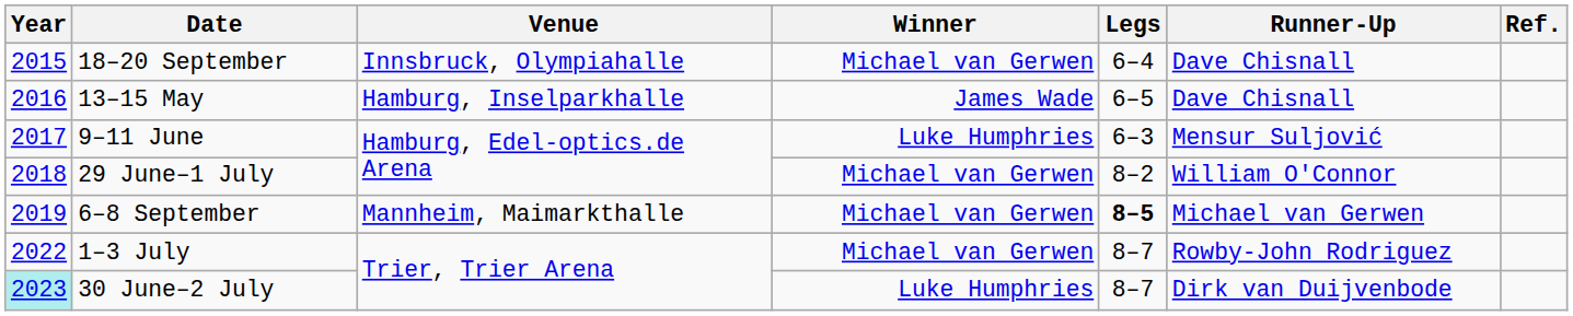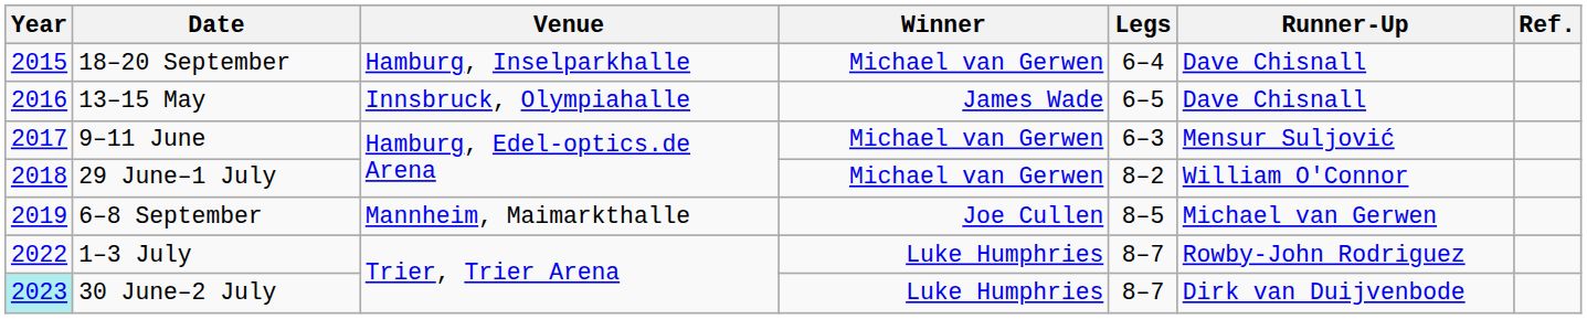18–20 September | Venue: Innsbruck, Olympiahalle -> Hamburg, Inselparkhalle
13–15 May | Venue: Hamburg, Inselparkhalle -> Innsbruck, Olympiahalle
9–11 June | Winner: Luke Humphries -> Michael van Gerwen
6–8 September | Winner: Michael van Gerwen -> Joe Cullen
6–8 September | Legs: bold -> normal
1–3 July | Winner: Michael van Gerwen -> Luke Humphries
